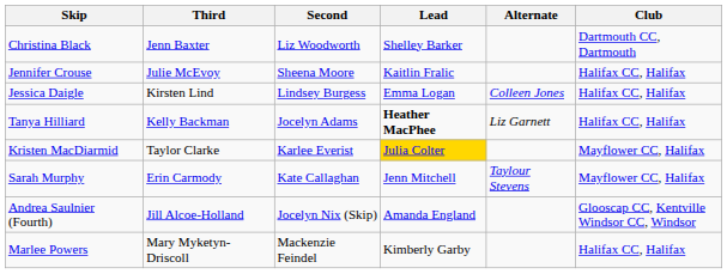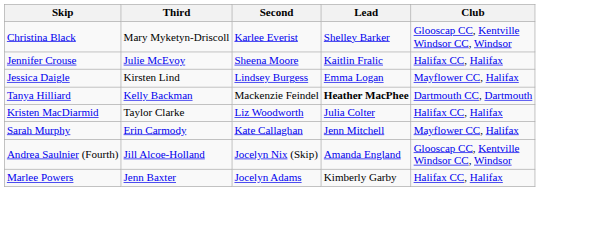- column: Alternate | Colleen Jones | Liz Garnett | Taylour Stevens
Christina Black | Third: Jenn Baxter -> Mary Myketyn-Driscoll
Christina Black | Second: Liz Woodworth -> Karlee Everist
Christina Black | Club: Dartmouth CC, Dartmouth -> Glooscap CC, Kentville Windsor CC, Windsor
Jessica Daigle | Club: Halifax CC, Halifax -> Mayflower CC, Halifax
Tanya Hilliard | Second: Jocelyn Adams -> Mackenzie Feindel
Tanya Hilliard | Club: Halifax CC, Halifax -> Dartmouth CC, Dartmouth
Kristen MacDiarmid | Second: Karlee Everist -> Liz Woodworth
Kristen MacDiarmid | Lead: gold background -> no background
Kristen MacDiarmid | Club: Mayflower CC, Halifax -> Halifax CC, Halifax
Marlee Powers | Third: Mary Myketyn-Driscoll -> Jenn Baxter
Marlee Powers | Second: Mackenzie Feindel -> Jocelyn Adams
